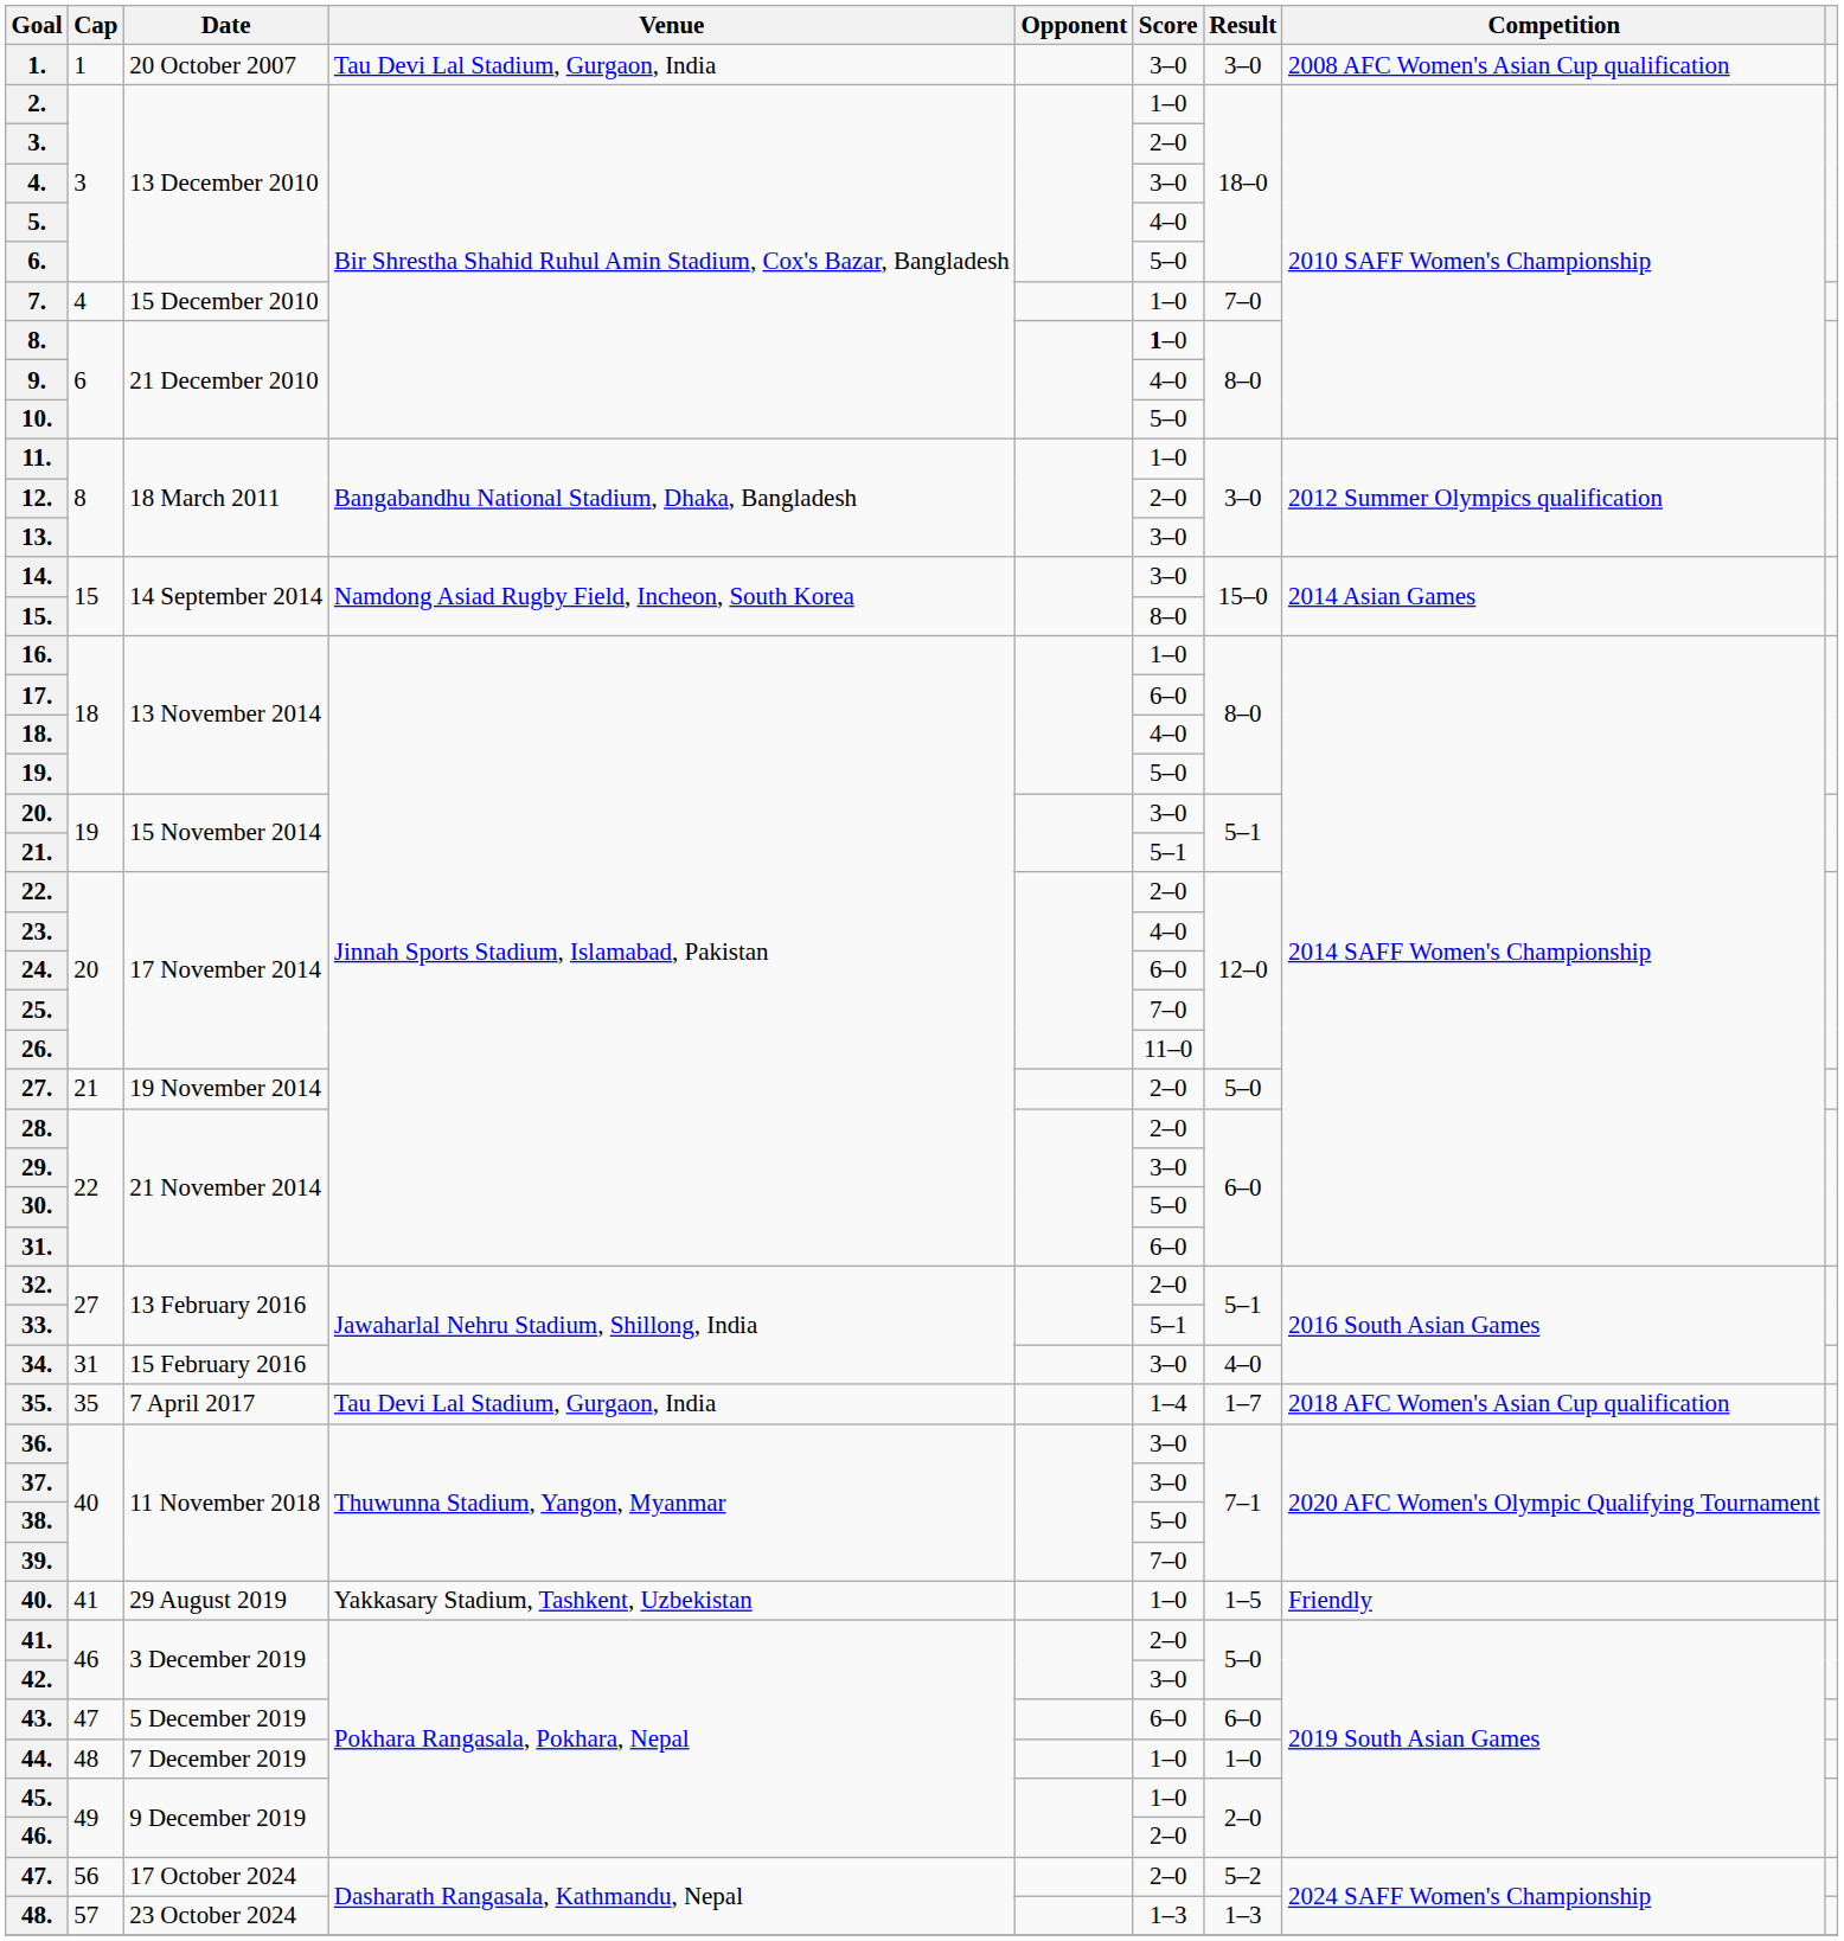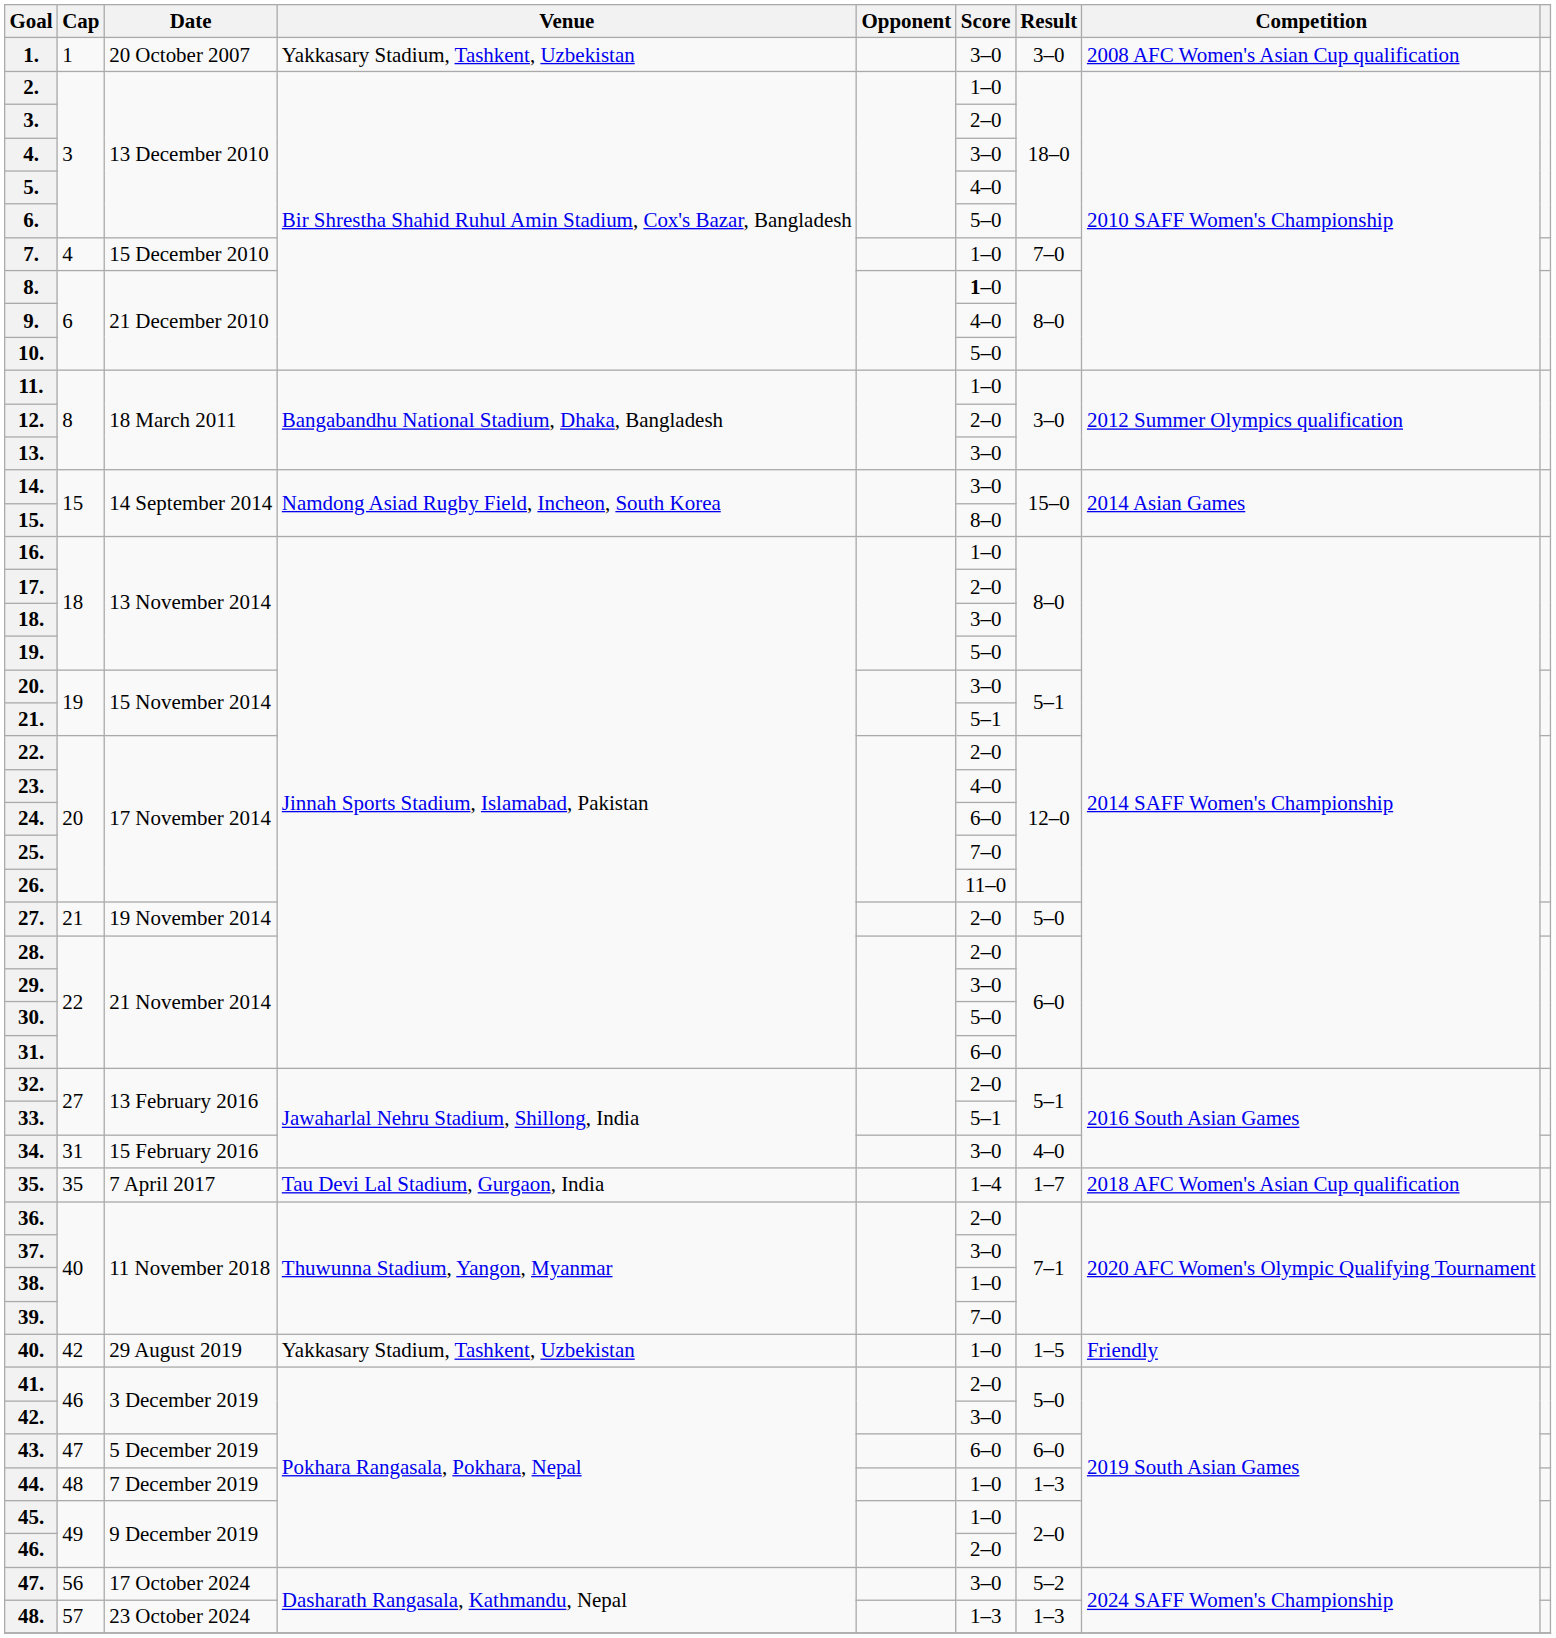1. | Venue: Tau Devi Lal Stadium, Gurgaon, India -> Yakkasary Stadium, Tashkent, Uzbekistan
17. | Score: 6–0 -> 2–0
18. | Score: 4–0 -> 3–0
36. | Score: 3–0 -> 2–0
38. | Score: 5–0 -> 1–0
40. | Cap: 41 -> 42
44. | Result: 1–0 -> 1–3
47. | Score: 2–0 -> 3–0
